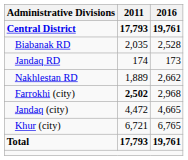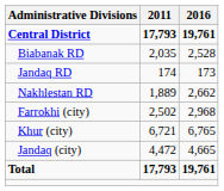Farrokhi (city) | 2011: bold -> normal
rows swapped: Jandaq (city) <-> Khur (city)
